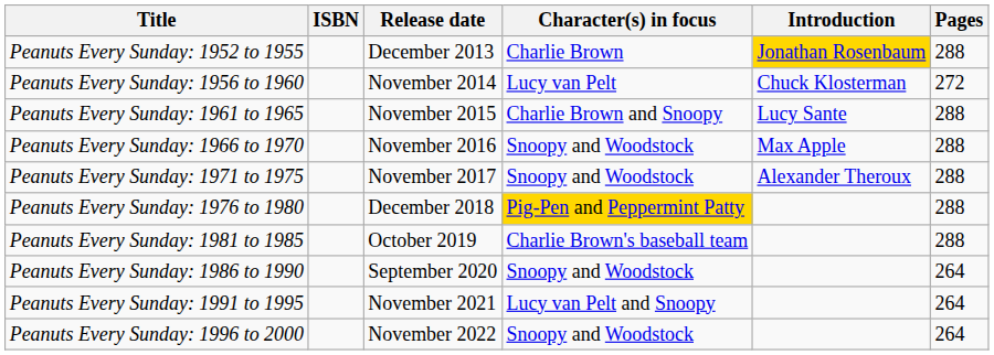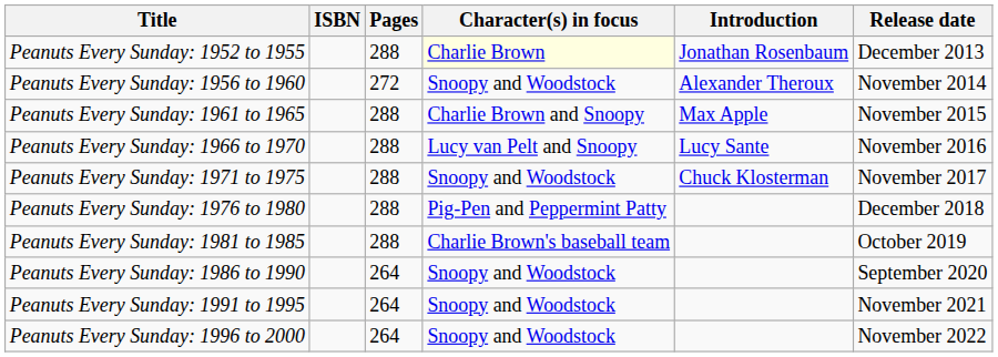columns swapped: Release date <-> Pages
Peanuts Every Sunday: 1952 to 1955 | Character(s) in focus: no background -> lightyellow background
Peanuts Every Sunday: 1952 to 1955 | Introduction: gold background -> no background
Peanuts Every Sunday: 1956 to 1960 | Character(s) in focus: Lucy van Pelt -> Snoopy and Woodstock
Peanuts Every Sunday: 1956 to 1960 | Introduction: Chuck Klosterman -> Alexander Theroux
Peanuts Every Sunday: 1961 to 1965 | Introduction: Lucy Sante -> Max Apple
Peanuts Every Sunday: 1966 to 1970 | Character(s) in focus: Snoopy and Woodstock -> Lucy van Pelt and Snoopy
Peanuts Every Sunday: 1966 to 1970 | Introduction: Max Apple -> Lucy Sante
Peanuts Every Sunday: 1971 to 1975 | Introduction: Alexander Theroux -> Chuck Klosterman
Peanuts Every Sunday: 1976 to 1980 | Character(s) in focus: gold background -> no background
Peanuts Every Sunday: 1991 to 1995 | Character(s) in focus: Lucy van Pelt and Snoopy -> Snoopy and Woodstock
